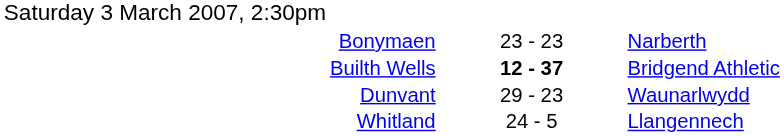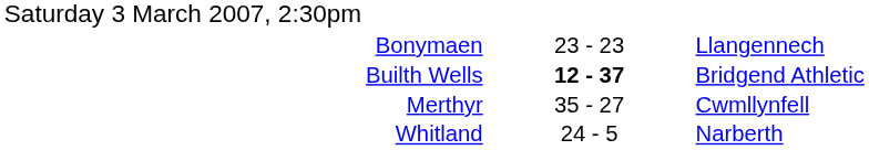Bonymaen | column 3: Narberth -> Llangennech
- row: Dunvant | 29 - 23 | Waunarlwydd
+ row: Merthyr | 35 - 27 | Cwmllynfell
Whitland | column 3: Llangennech -> Narberth
